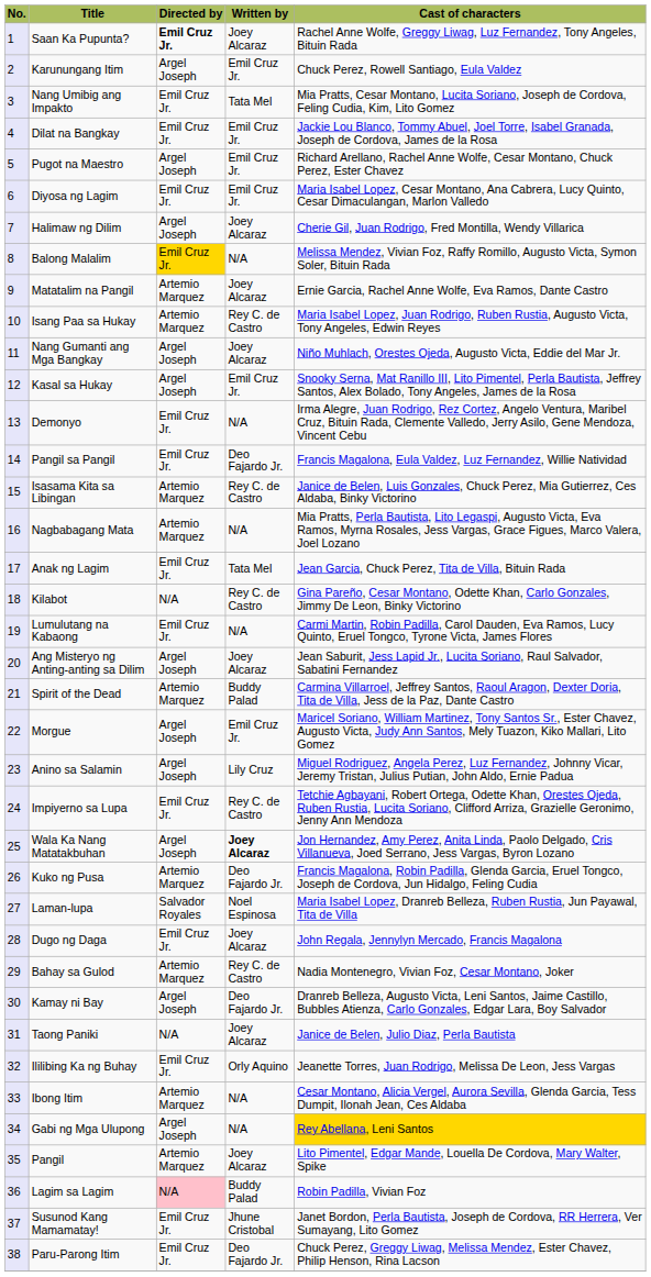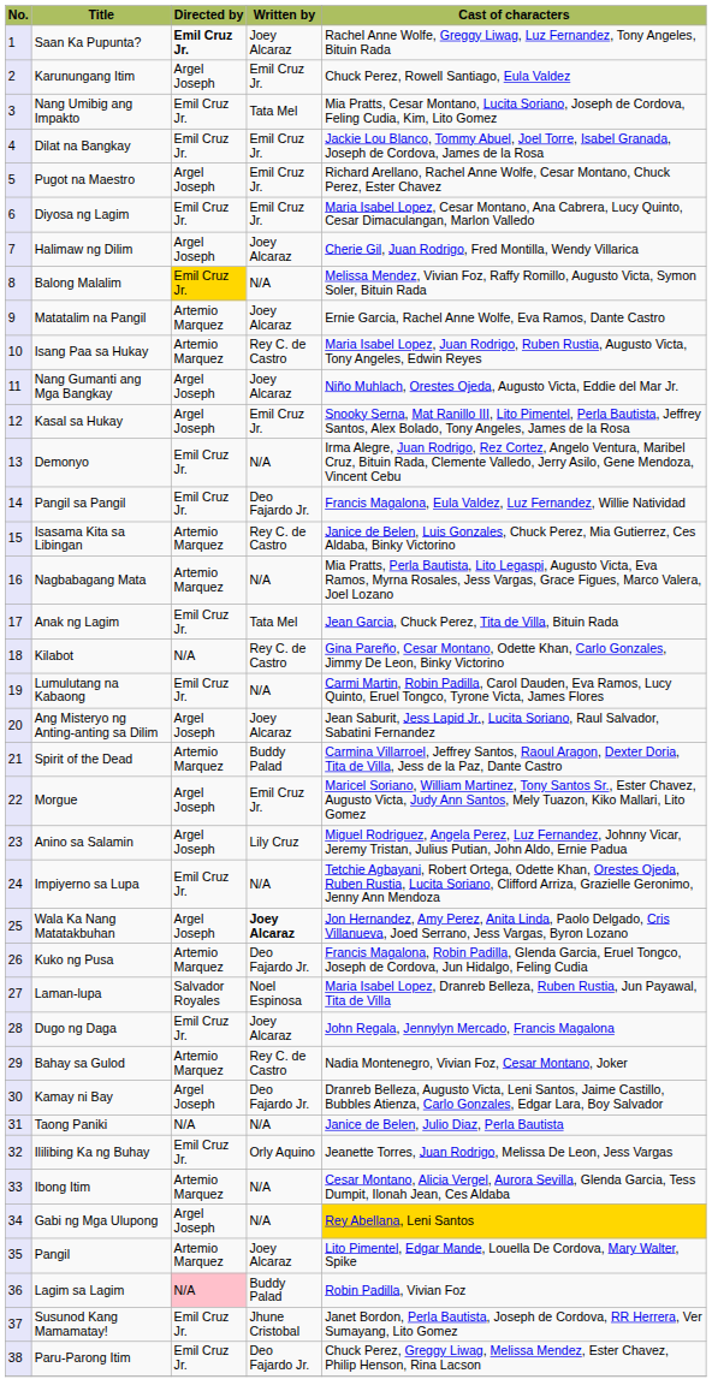Impiyerno sa Lupa | Written by: Rey C. de Castro -> N/A
Taong Paniki | Written by: Joey Alcaraz -> N/A
